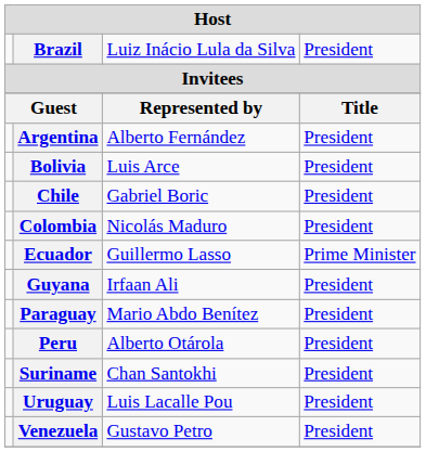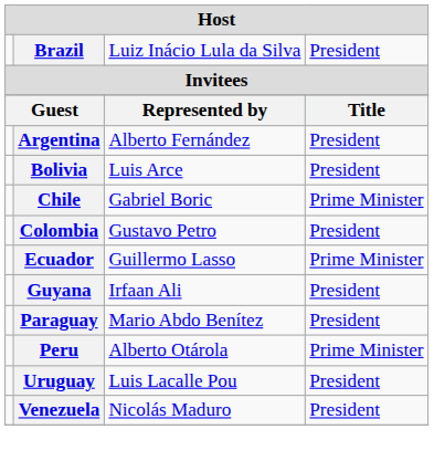Chile | column 4: President -> Prime Minister
Colombia | column 3: Nicolás Maduro -> Gustavo Petro
Peru | column 4: President -> Prime Minister
- row: Suriname | Chan Santokhi | President
Venezuela | column 3: Gustavo Petro -> Nicolás Maduro
